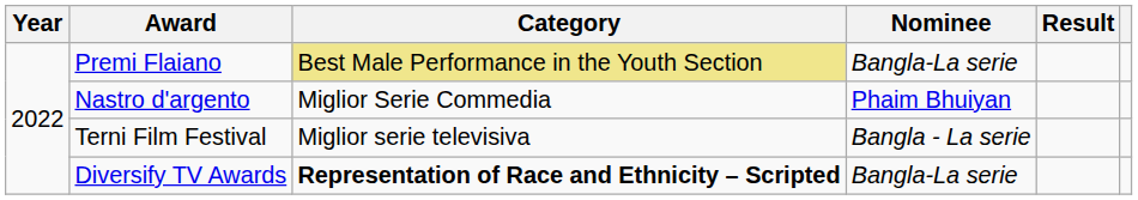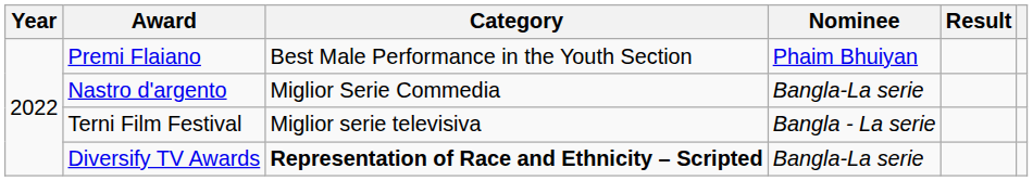Premi Flaiano | Category: khaki background -> no background
Premi Flaiano | Nominee: Bangla-La serie -> Phaim Bhuiyan
Nastro d'argento | Nominee: Phaim Bhuiyan -> Bangla-La serie
